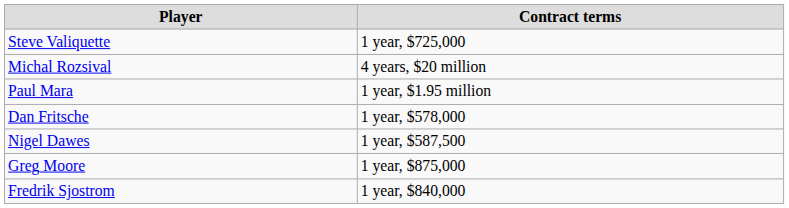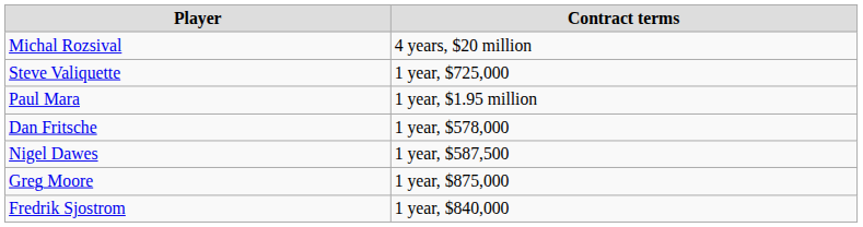rows swapped: Michal Rozsival <-> Steve Valiquette
